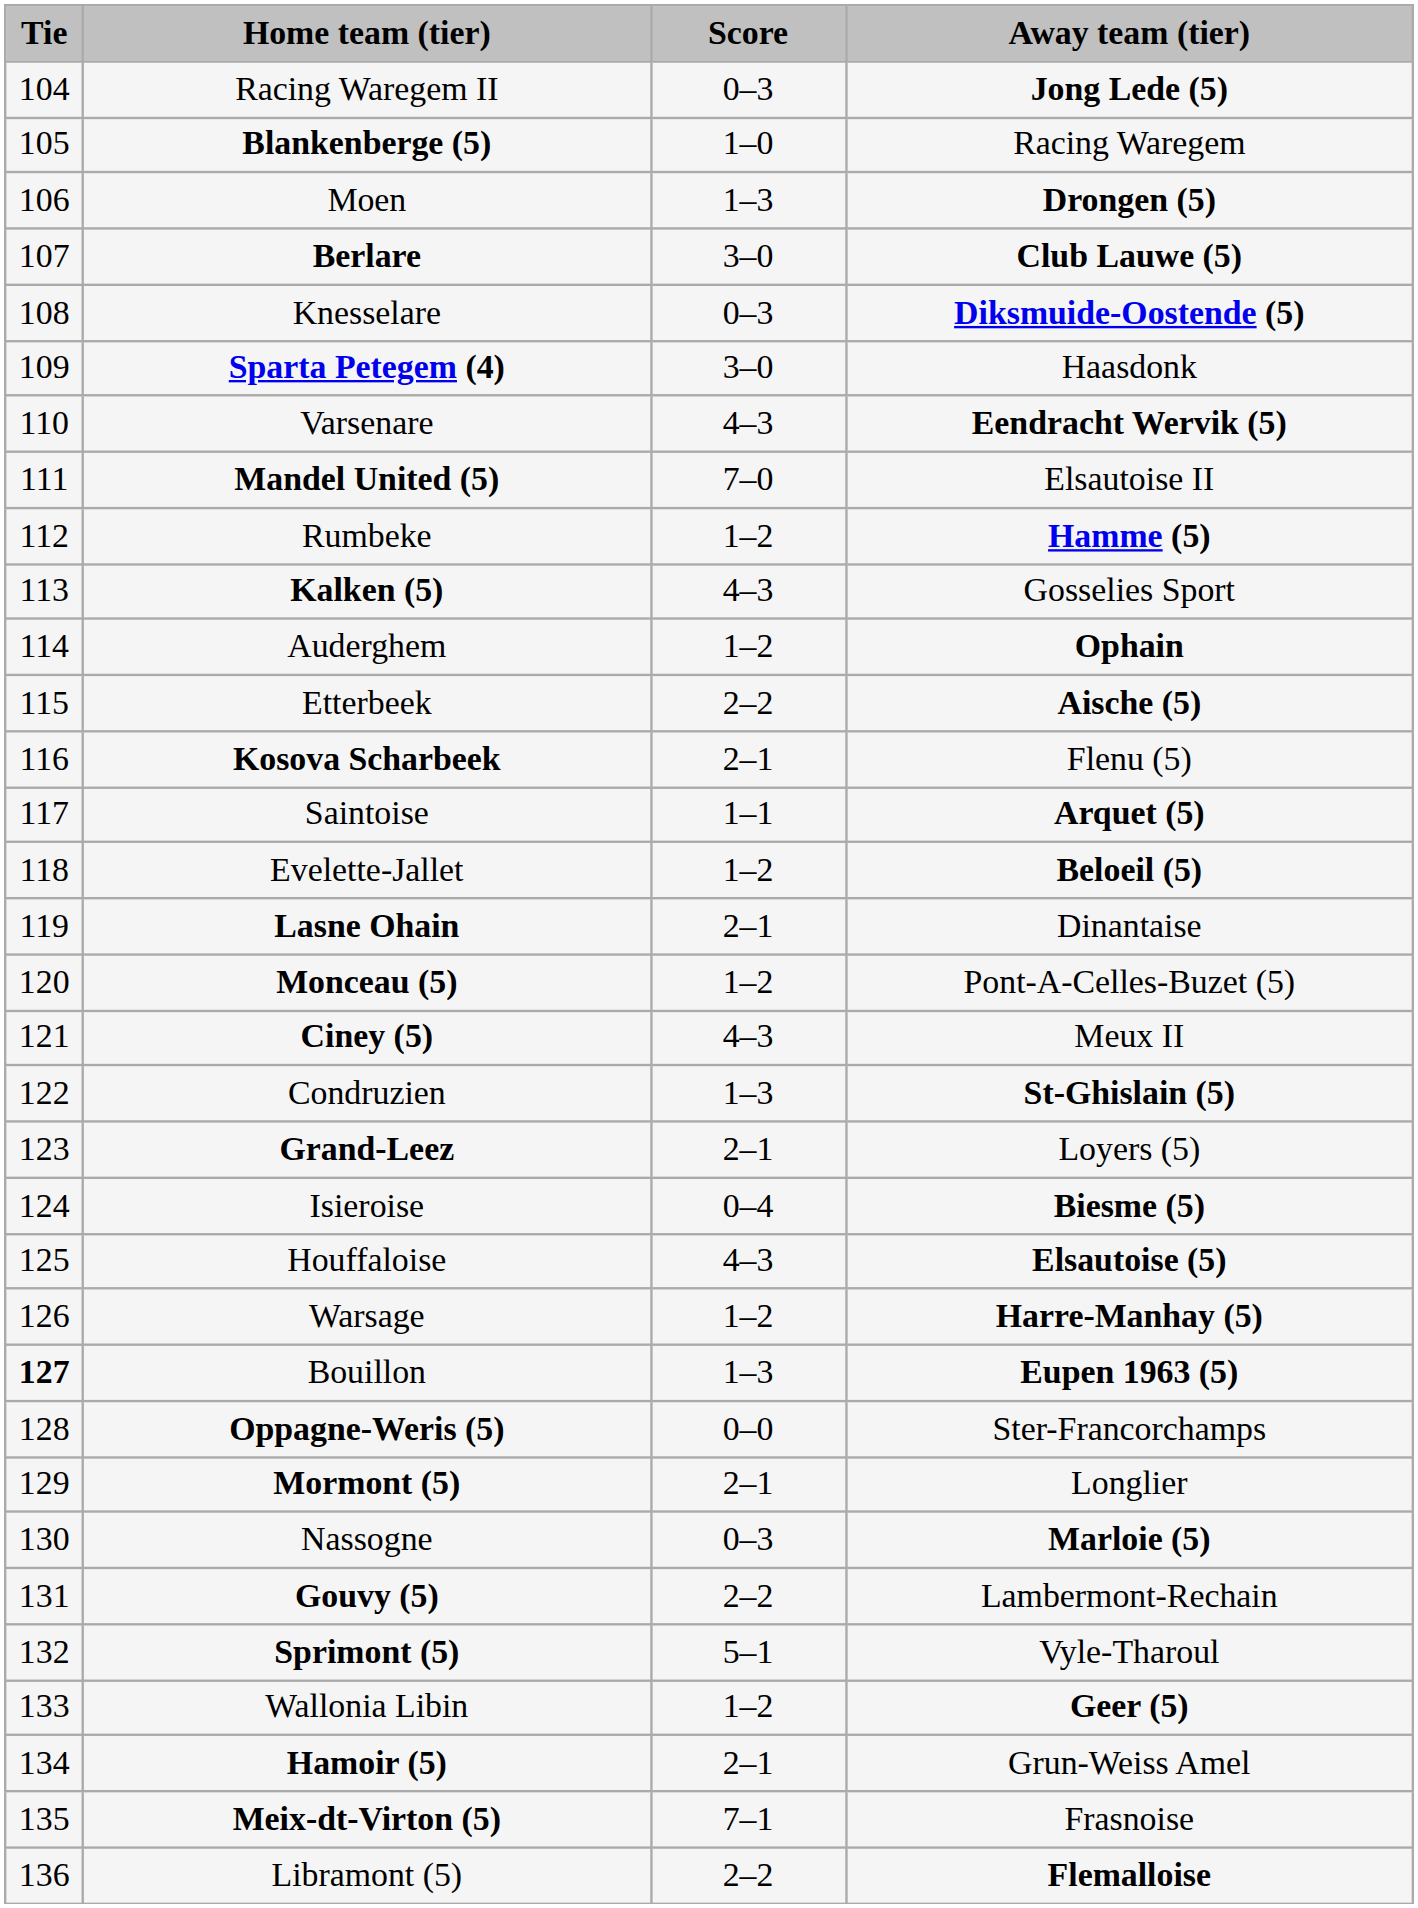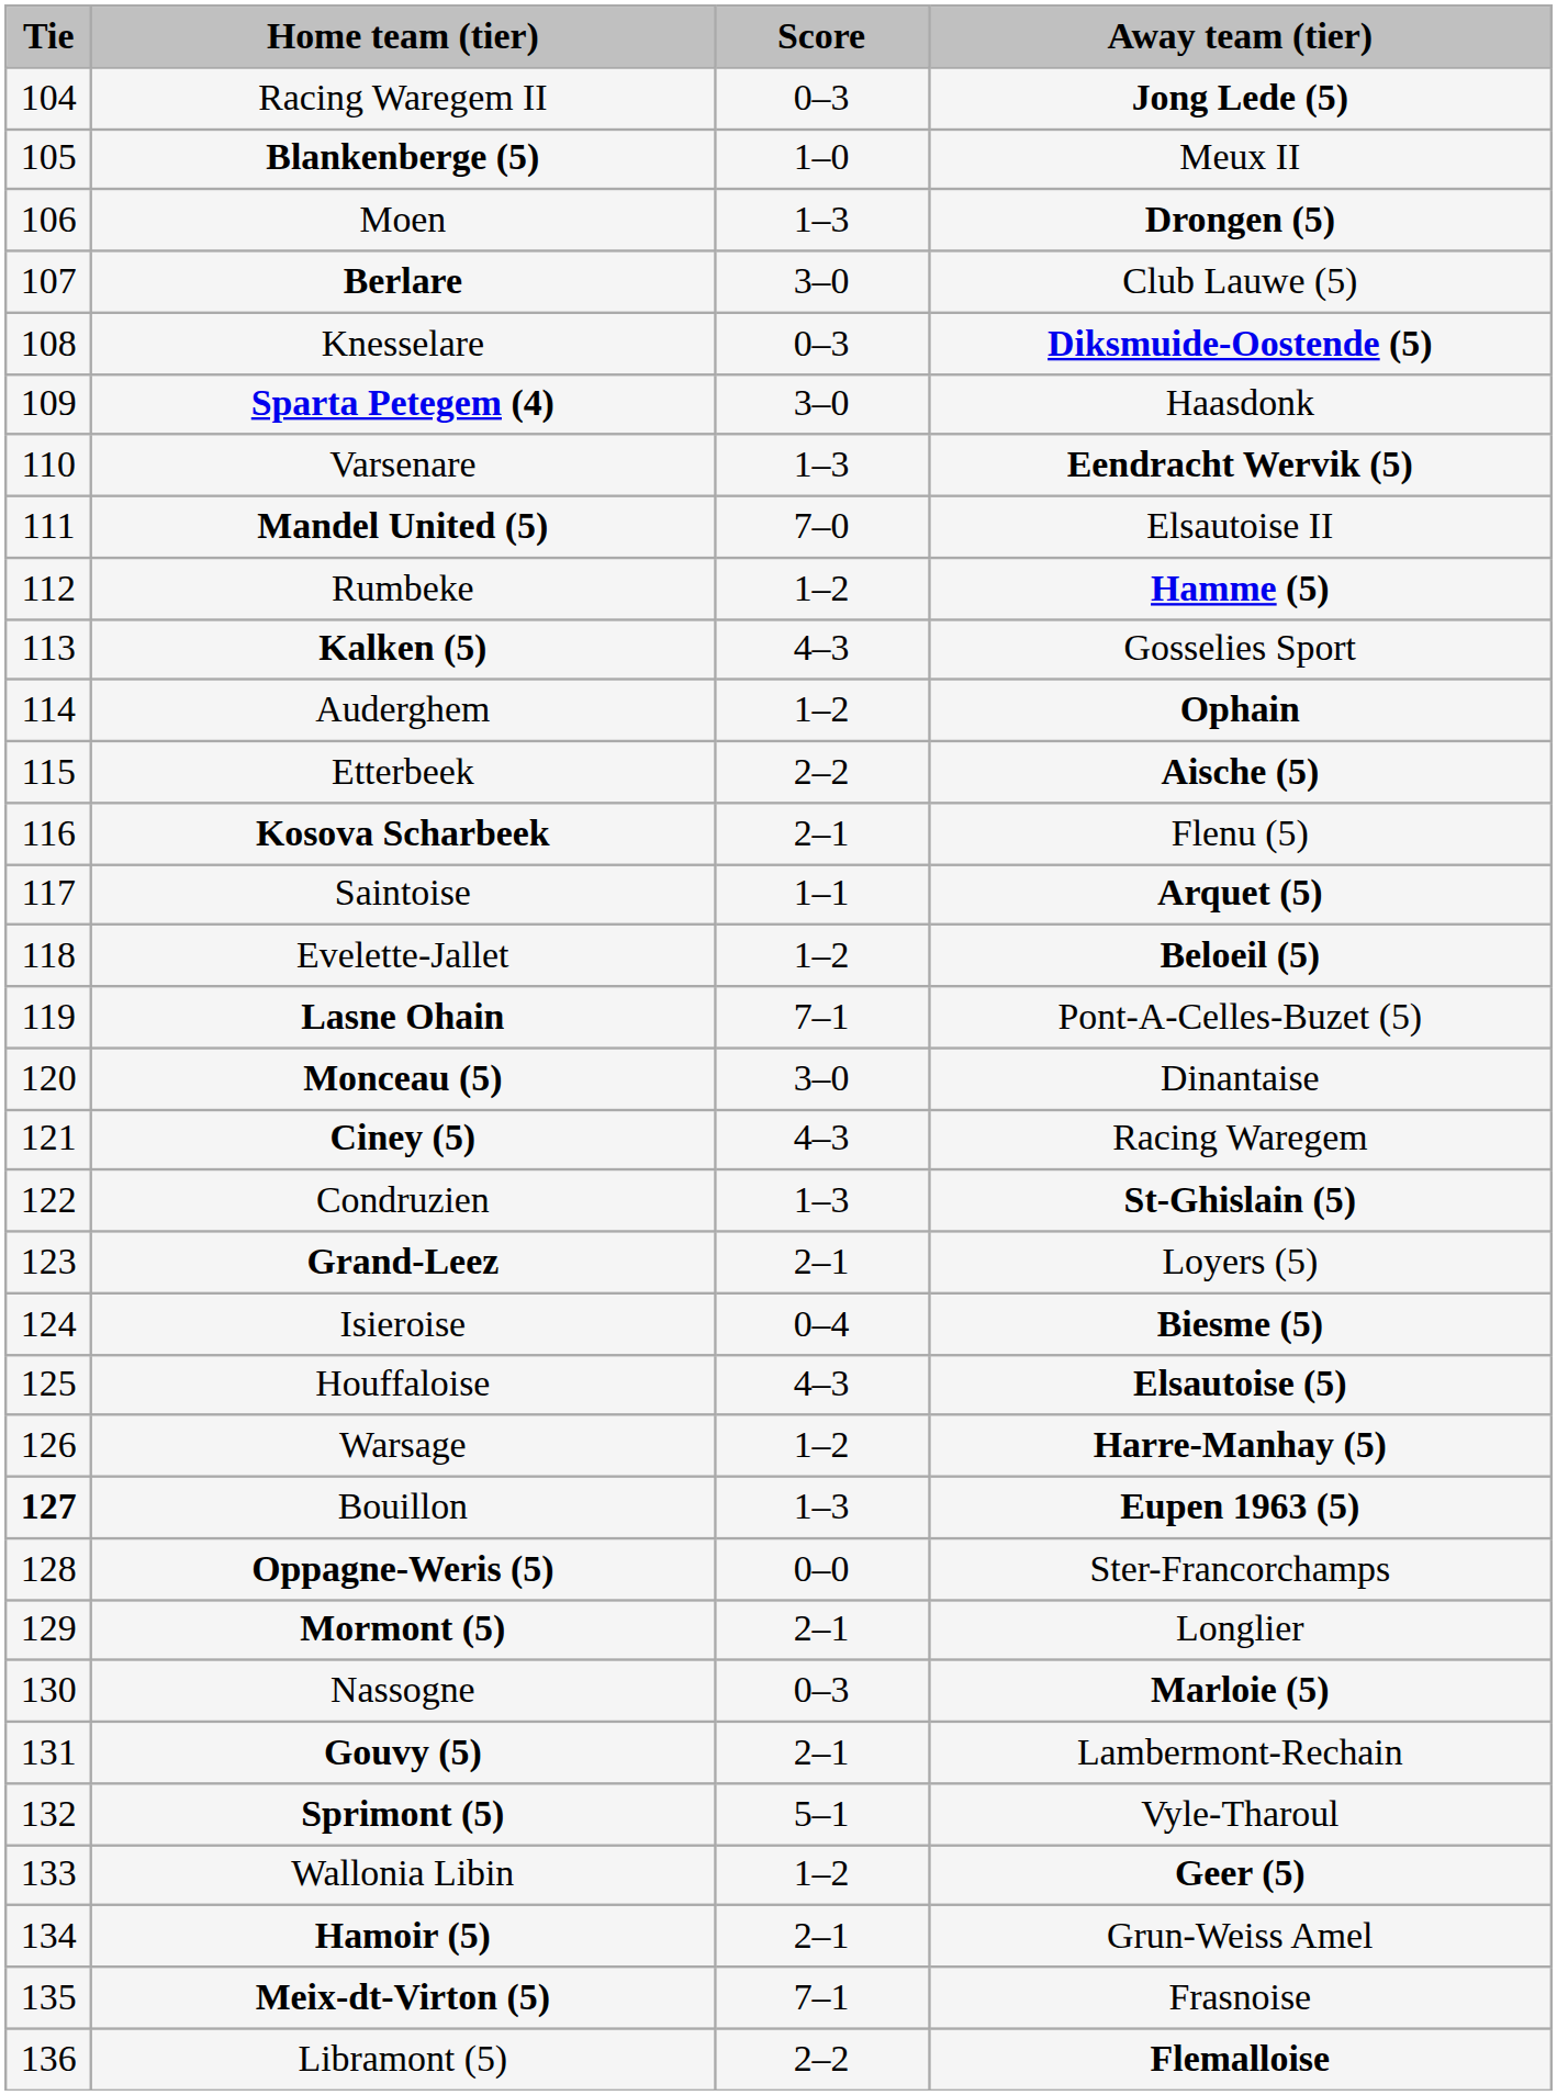Blankenberge (5) | Away team (tier): Racing Waregem -> Meux II
Berlare | Away team (tier): bold -> normal
Varsenare | Score: 4–3 -> 1–3
Lasne Ohain | Score: 2–1 -> 7–1
Lasne Ohain | Away team (tier): Dinantaise -> Pont-A-Celles-Buzet (5)
Monceau (5) | Score: 1–2 -> 3–0
Monceau (5) | Away team (tier): Pont-A-Celles-Buzet (5) -> Dinantaise
Ciney (5) | Away team (tier): Meux II -> Racing Waregem
Gouvy (5) | Score: 2–2 -> 2–1
